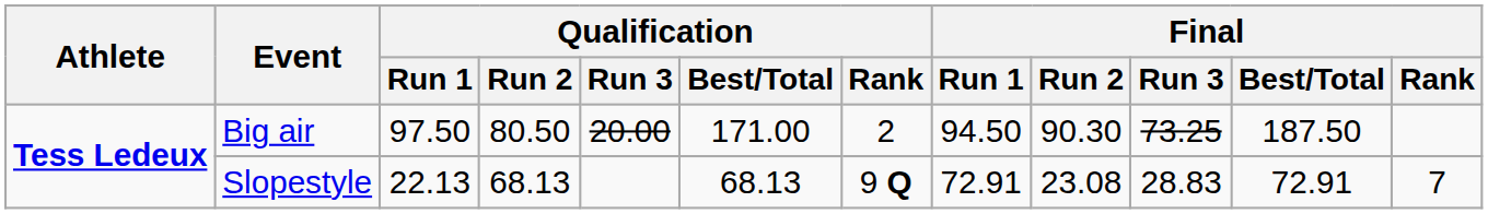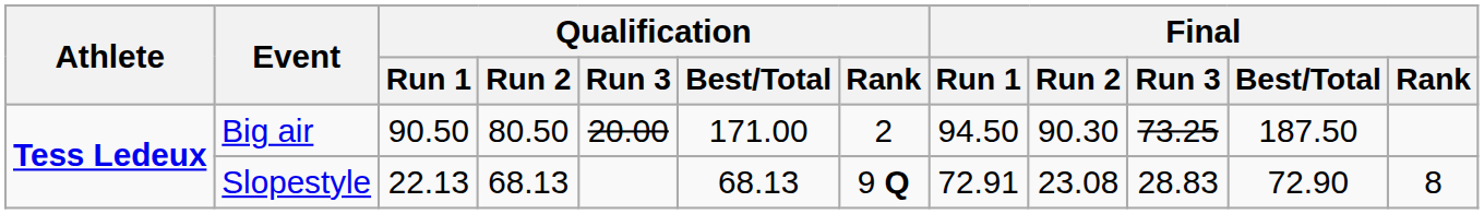Big air | Qualification / Run 1: 97.50 -> 90.50
Slopestyle | Final / Best/Total: 72.91 -> 72.90
Slopestyle | Final / Rank: 7 -> 8
